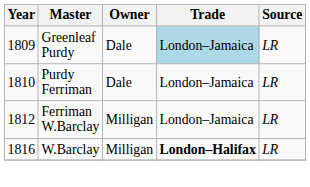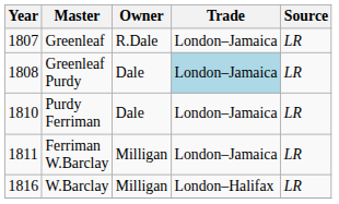+ row: 1807 | Greenleaf | R.Dale | London–Jamaica | LR
Greenleaf Purdy | Year: 1809 -> 1808
Ferriman W.Barclay | Year: 1812 -> 1811
W.Barclay | Trade: bold -> normal
